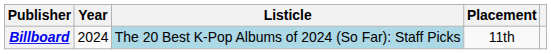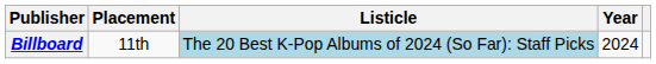columns swapped: Year <-> Placement
